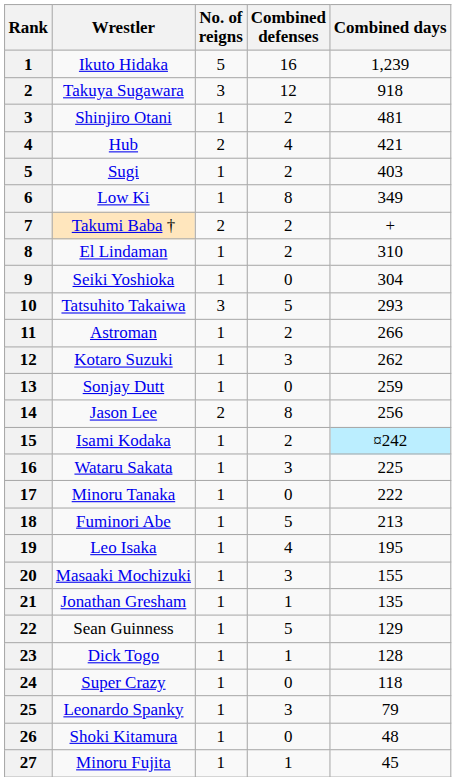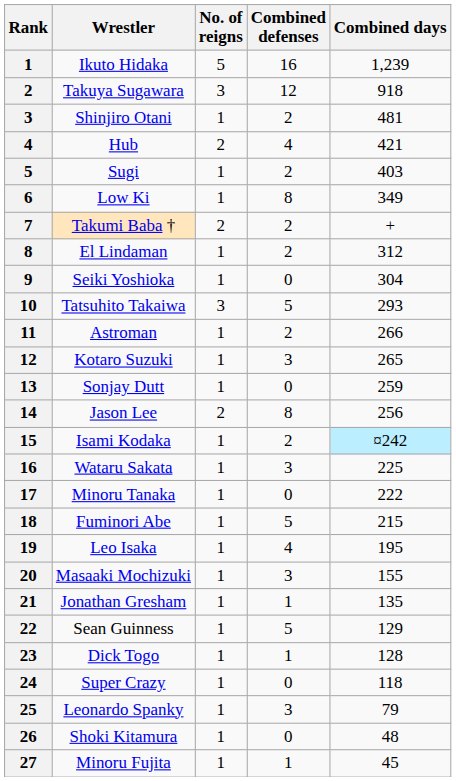El Lindaman | Combined days: 310 -> 312
Kotaro Suzuki | Combined days: 262 -> 265
Fuminori Abe | Combined days: 213 -> 215
